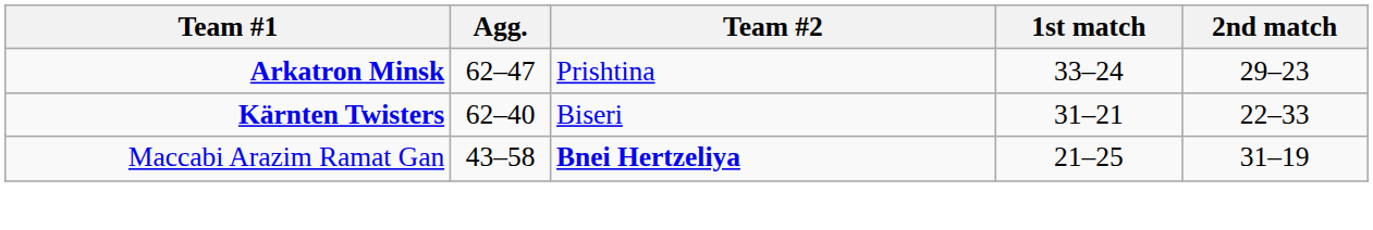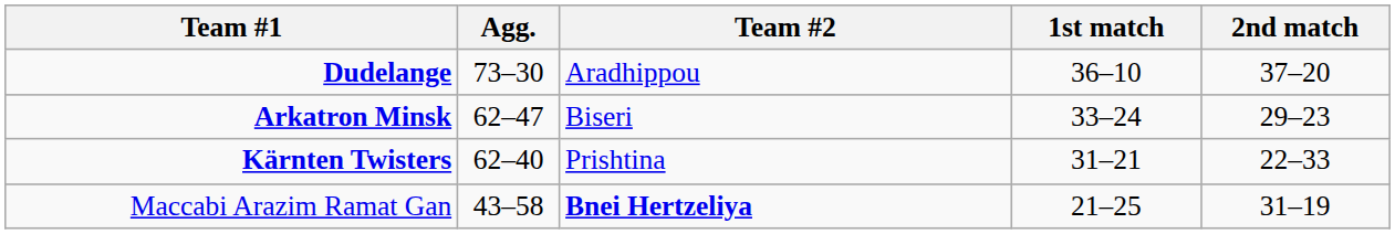+ row: Dudelange | 73–30 | Aradhippou | 36–10 | 37–20
Arkatron Minsk | Team #2: Prishtina -> Biseri
Kärnten Twisters | Team #2: Biseri -> Prishtina
